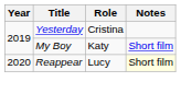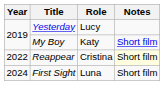Yesterday | Role: Cristina -> Lucy
Reappear | Year: 2020 -> 2022
Reappear | Role: Lucy -> Cristina
+ row: 2024 | First Sight | Luna | Short film
